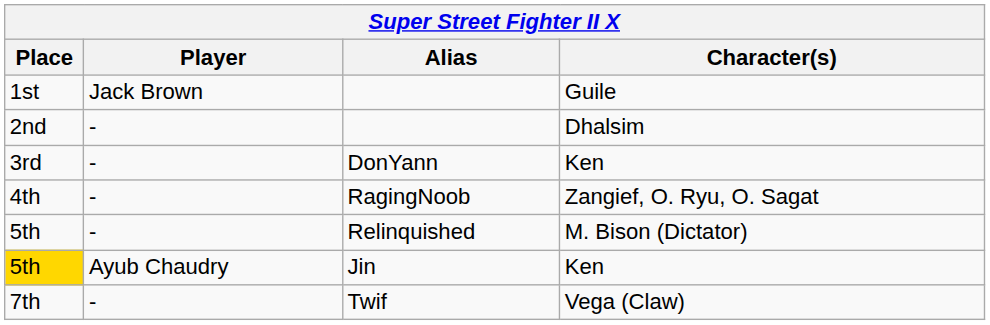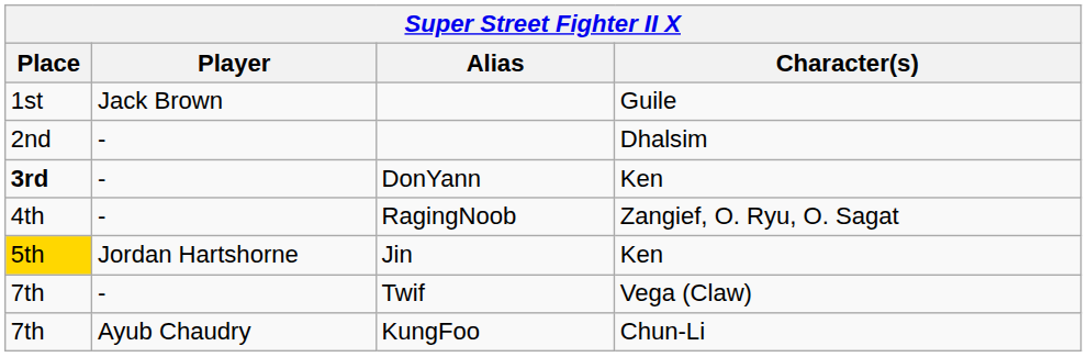DonYann | Place: normal -> bold
- row: 5th | - | Relinquished | M. Bison (Dictator)
Jin | Player: Ayub Chaudry -> Jordan Hartshorne
+ row: 7th | Ayub Chaudry | KungFoo | Chun-Li
